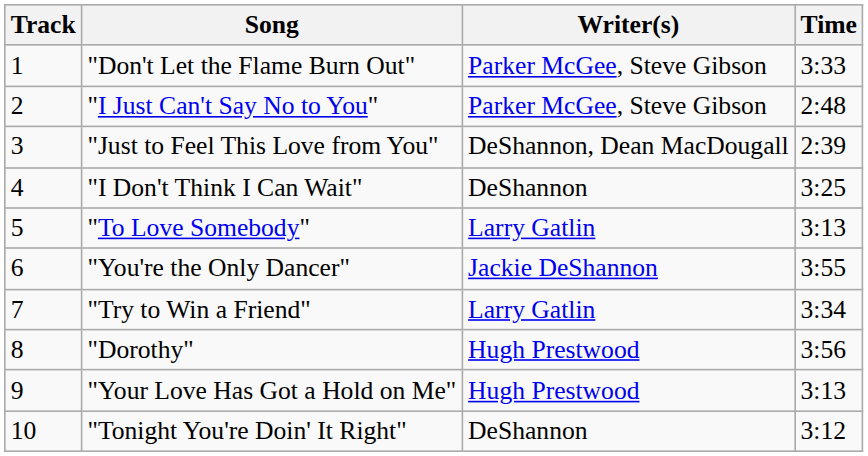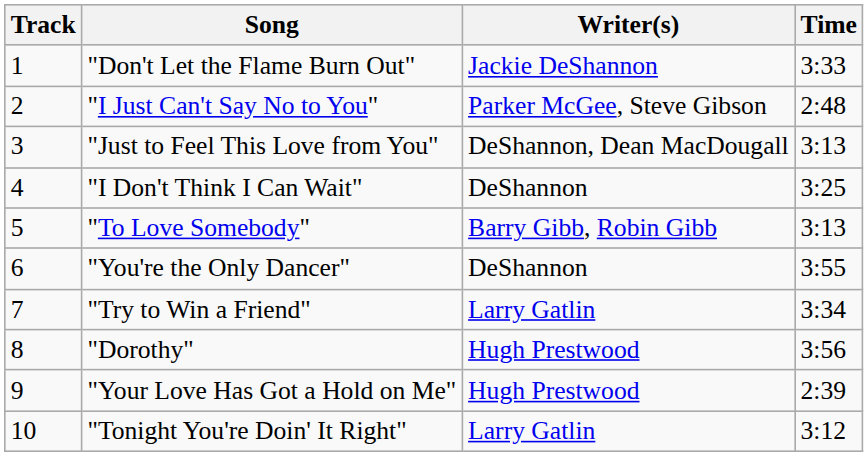"Don't Let the Flame Burn Out" | Writer(s): Parker McGee, Steve Gibson -> Jackie DeShannon
"Just to Feel This Love from You" | Time: 2:39 -> 3:13
"To Love Somebody" | Writer(s): Larry Gatlin -> Barry Gibb, Robin Gibb
"You're the Only Dancer" | Writer(s): Jackie DeShannon -> DeShannon
"Your Love Has Got a Hold on Me" | Time: 3:13 -> 2:39
"Tonight You're Doin' It Right" | Writer(s): DeShannon -> Larry Gatlin
